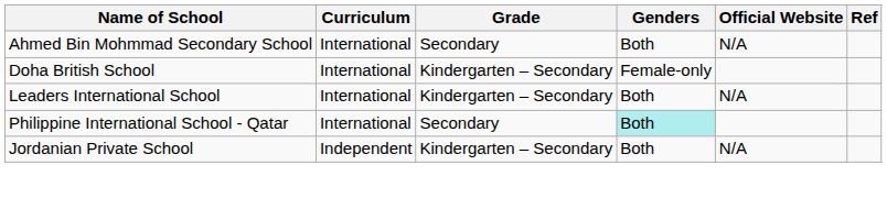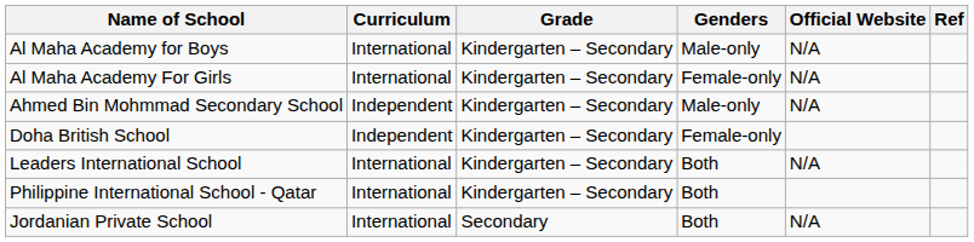+ row: Al Maha Academy for Boys | International | Kindergarten – Secondary | Male-only | N/A
+ row: Al Maha Academy For Girls | International | Kindergarten – Secondary | Female-only | N/A
Ahmed Bin Mohmmad Secondary School | Curriculum: International -> Independent
Ahmed Bin Mohmmad Secondary School | Grade: Secondary -> Kindergarten – Secondary
Ahmed Bin Mohmmad Secondary School | Genders: Both -> Male-only
Doha British School | Curriculum: International -> Independent
Philippine International School - Qatar | Grade: Secondary -> Kindergarten – Secondary
Philippine International School - Qatar | Genders: paleturquoise background -> no background
Jordanian Private School | Curriculum: Independent -> International
Jordanian Private School | Grade: Kindergarten – Secondary -> Secondary
